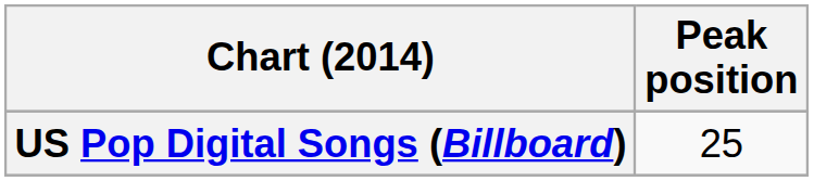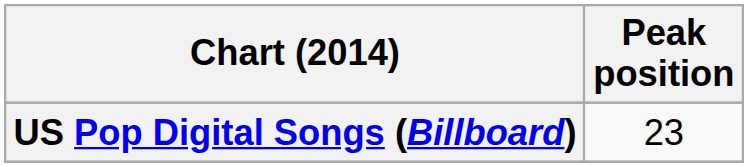US Pop Digital Songs (Billboard) | Peak position: 25 -> 23
